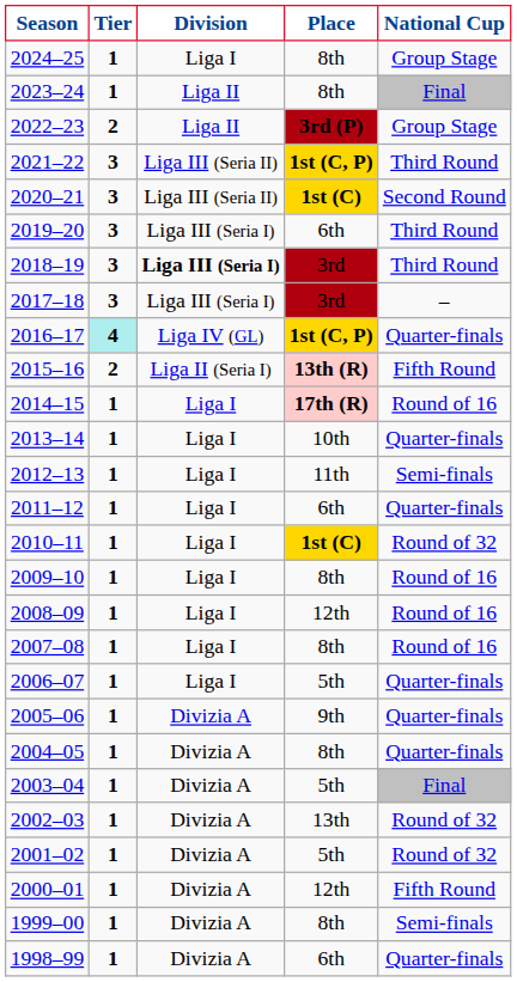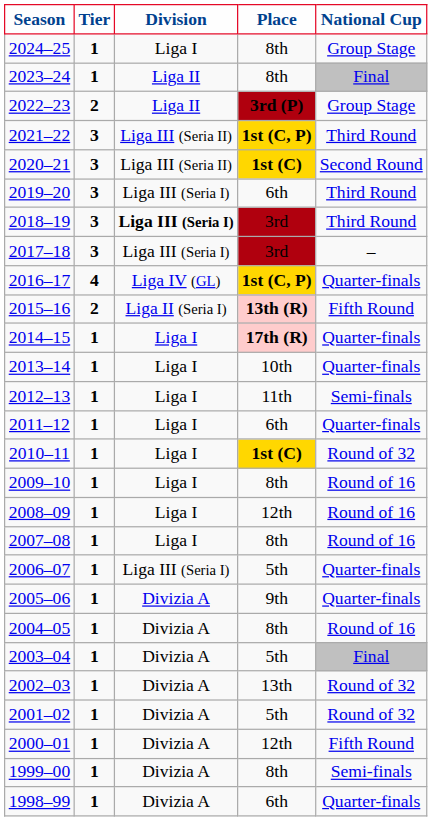2016–17 | Tier: paleturquoise background -> no background
2014–15 | National Cup: Round of 16 -> Quarter-finals
2006–07 | Division: Liga I -> Liga III (Seria I)
2004–05 | National Cup: Quarter-finals -> Round of 16
